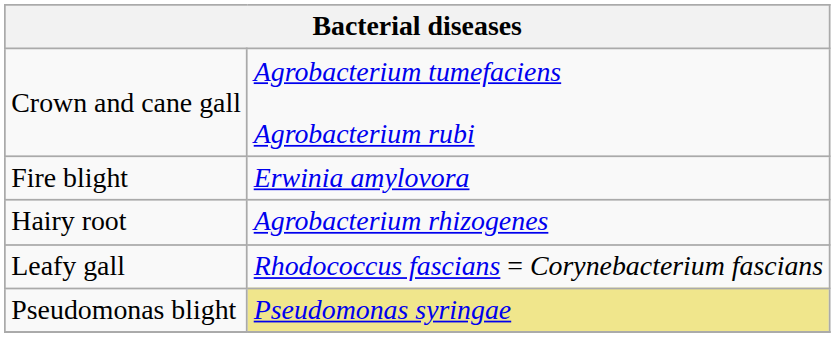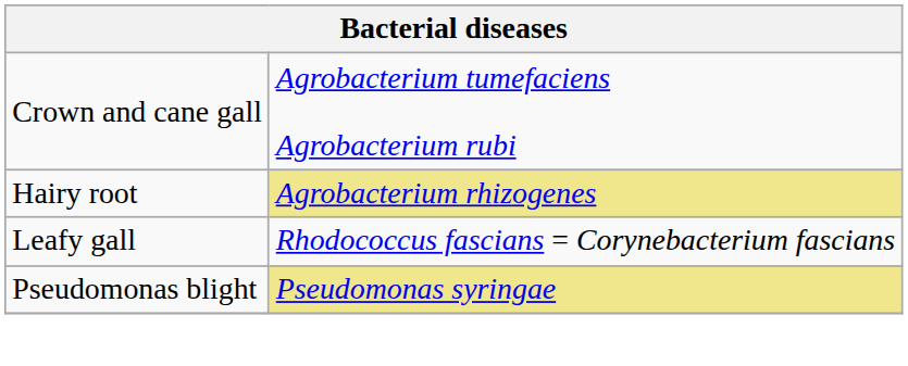- row: Fire blight | Erwinia amylovora
Hairy root | column 2: no background -> khaki background
